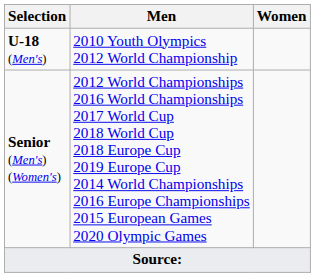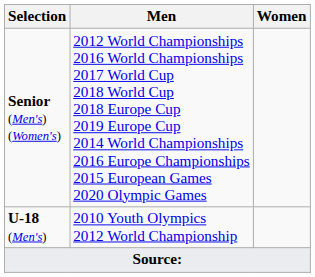rows swapped: Senior (Men's) (Women's) <-> U-18 (Men's)
